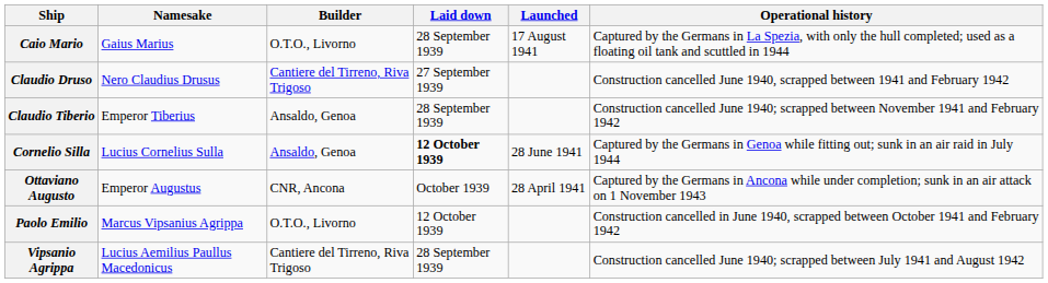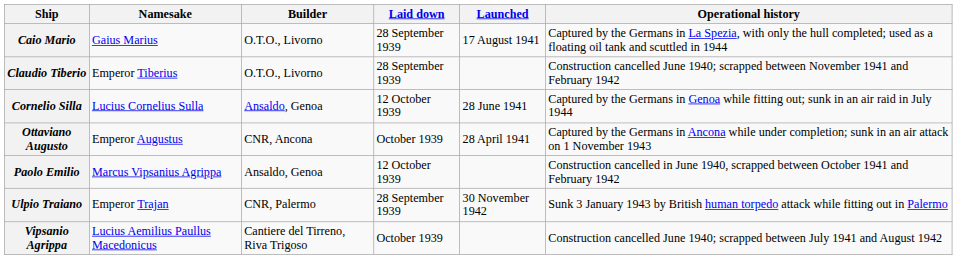- row: Claudio Druso | Nero Claudius Drusus | Cantiere del Tirreno, Riva Trigoso | 27 September 1939 | Construction cancelled June 1940, scrapped between 1941 and February 1942
Claudio Tiberio | Builder: Ansaldo, Genoa -> O.T.O., Livorno
Cornelio Silla | Laid down: bold -> normal
Paolo Emilio | Builder: O.T.O., Livorno -> Ansaldo, Genoa
+ row: Ulpio Traiano | Emperor Trajan | CNR, Palermo | 28 September 1939 | 30 November 1942 | Sunk 3 January 1943 by British human torpedo attack while fitting out in Palermo
Vipsanio Agrippa | Laid down: 28 September 1939 -> October 1939
